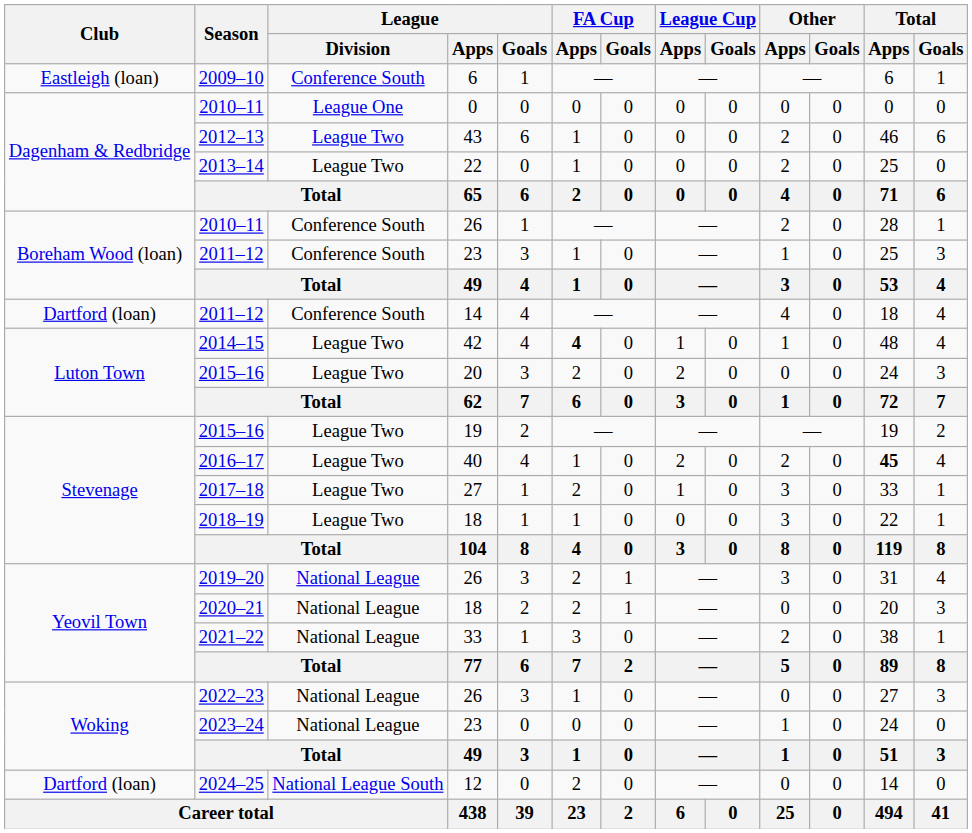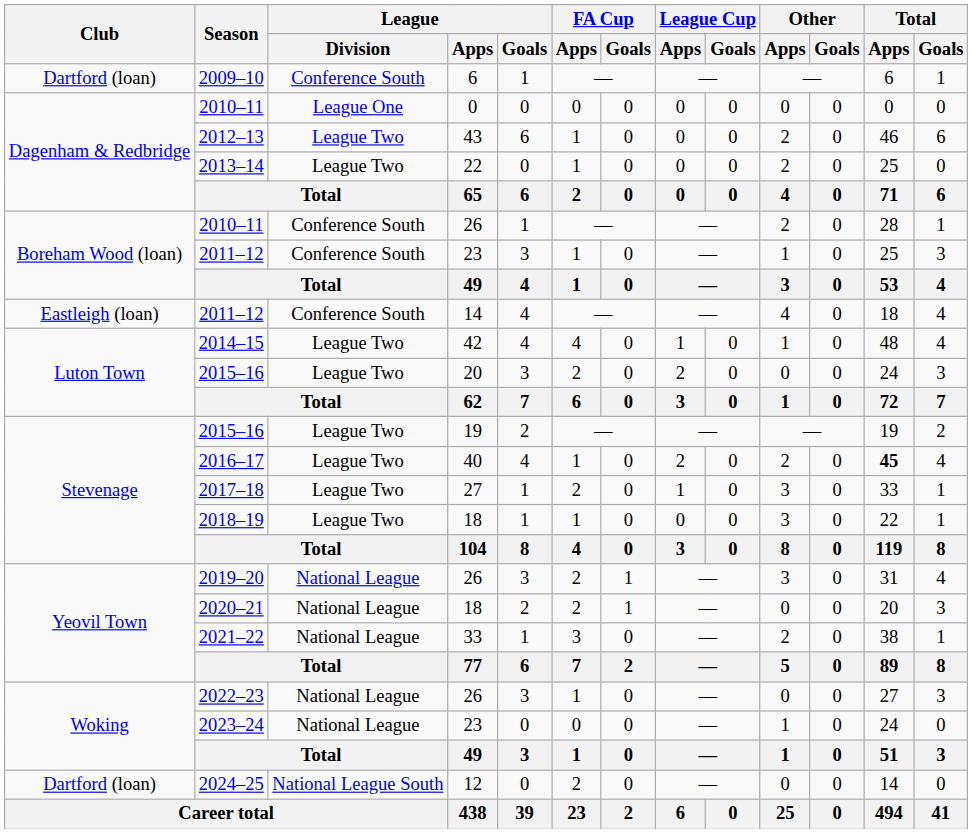2009–10 | Club: Eastleigh (loan) -> Dartford (loan)
2011–12 / 14 | Club: Dartford (loan) -> Eastleigh (loan)
2014–15 | FA Cup / Apps: bold -> normal
